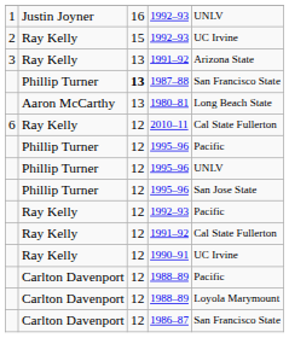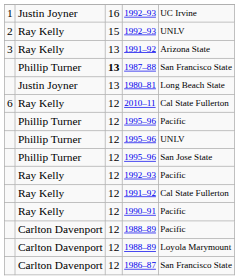1 / 1992–93 | column 5: UNLV -> UC Irvine
2 / 1992–93 | column 5: UC Irvine -> UNLV
1980–81 | column 2: Aaron McCarthy -> Justin Joyner
1990–91 | column 5: UC Irvine -> Pacific
